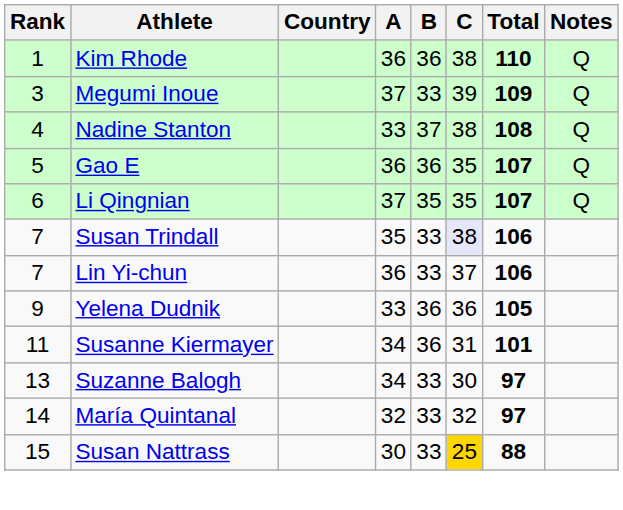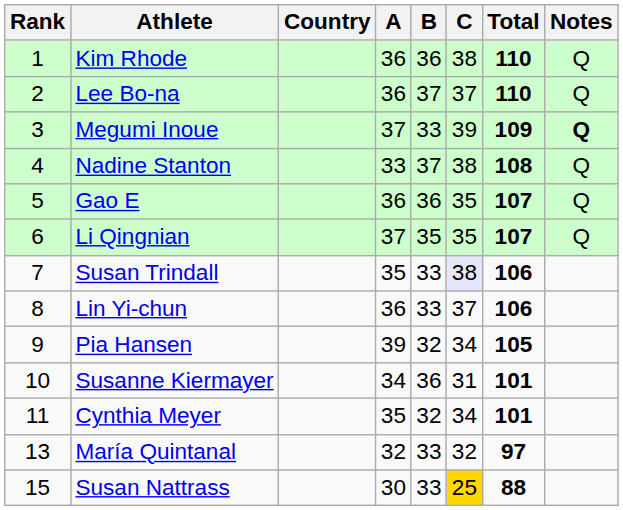+ row: 2 | Lee Bo-na | 36 | 37 | 37 | 110 | Q
Megumi Inoue | Notes: normal -> bold
Lin Yi-chun | Rank: 7 -> 8
- row: 9 | Yelena Dudnik | 33 | 36 | 36 | 105
+ row: 9 | Pia Hansen | 39 | 32 | 34 | 105
Susanne Kiermayer | Rank: 11 -> 10
+ row: 11 | Cynthia Meyer | 35 | 32 | 34 | 101
- row: 13 | Suzanne Balogh | 34 | 33 | 30 | 97
María Quintanal | Rank: 14 -> 13
